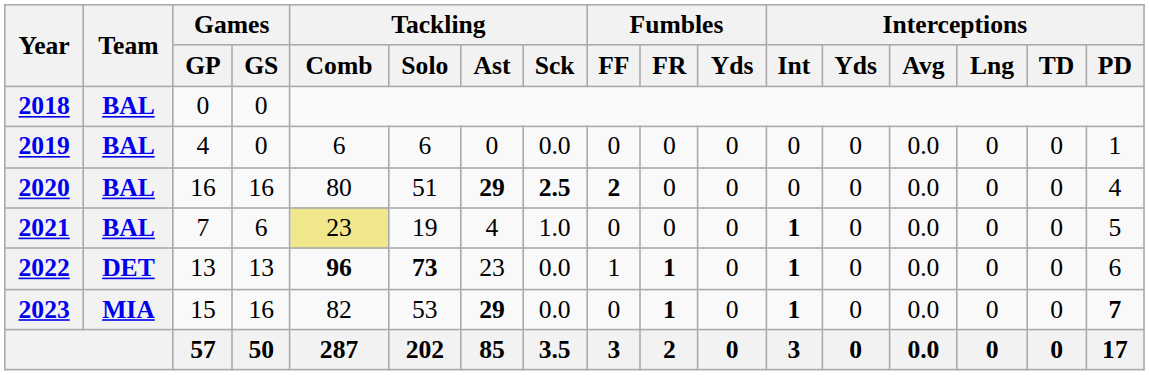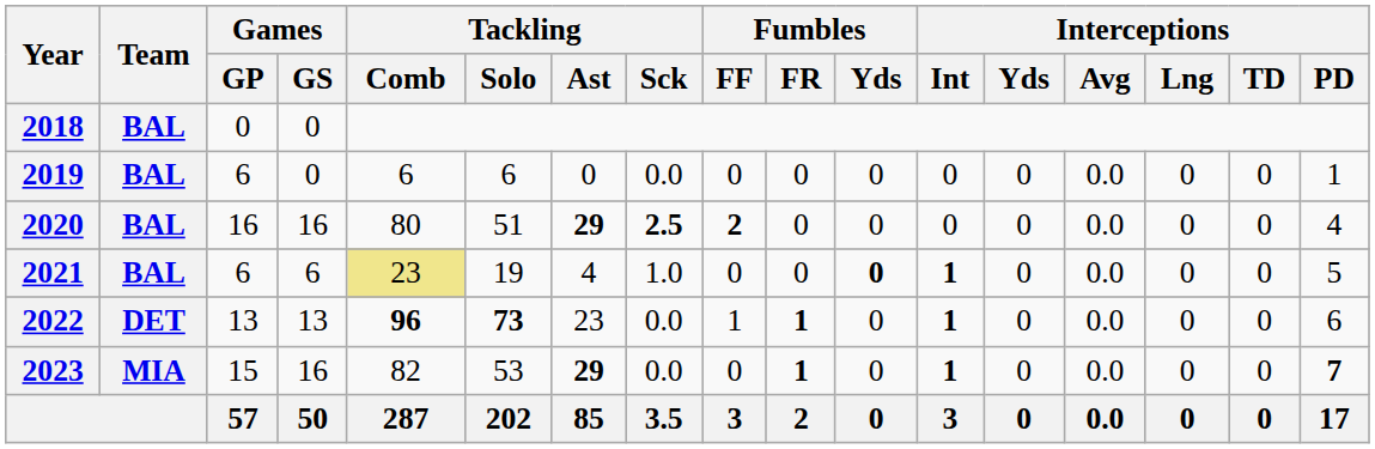2019 | Games / GP: 4 -> 6
2021 | Games / GP: 7 -> 6
2021 | Fumbles / Yds: normal -> bold
